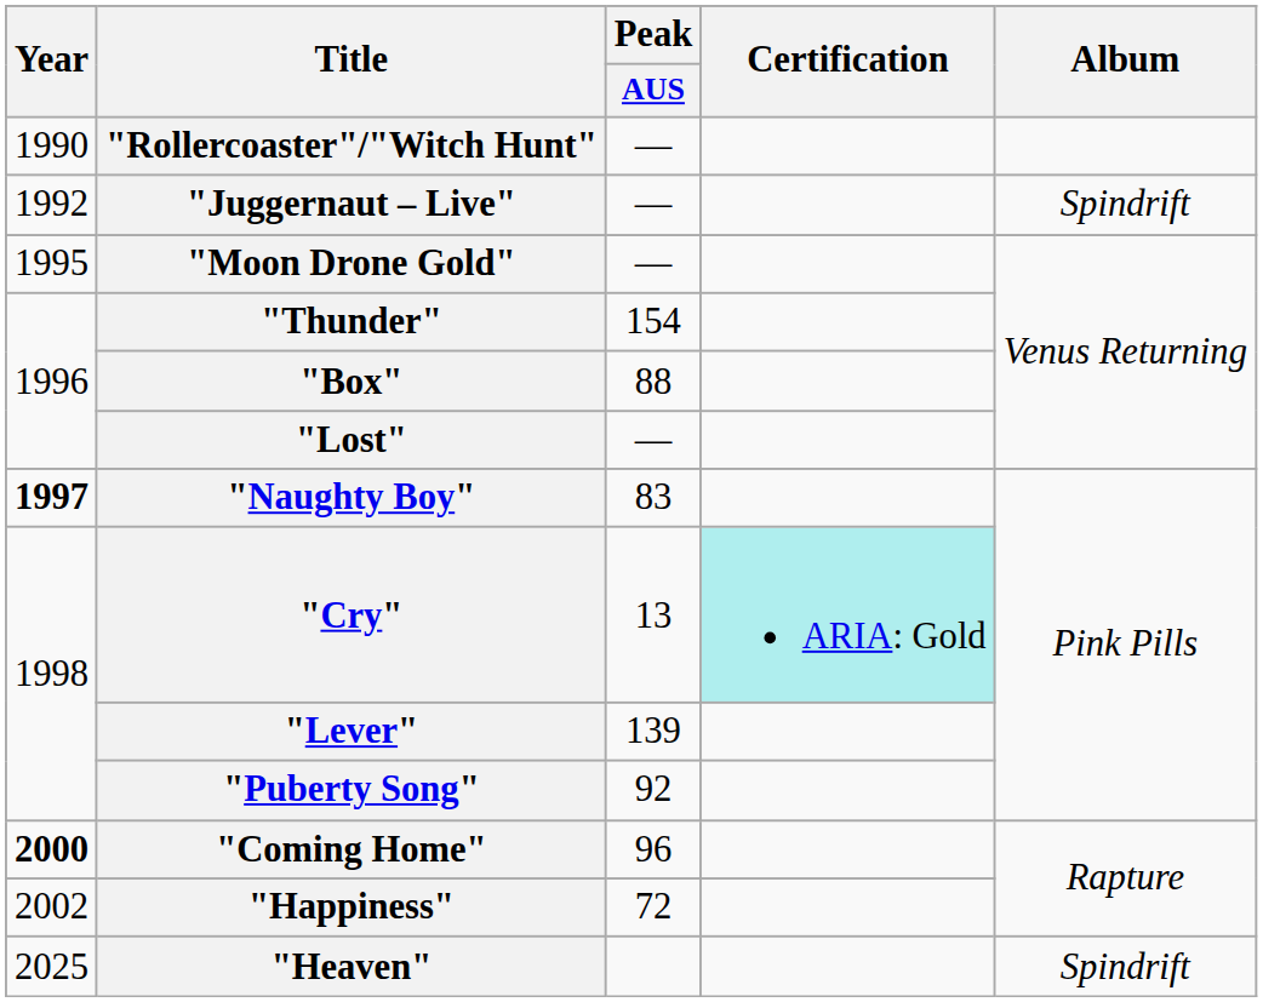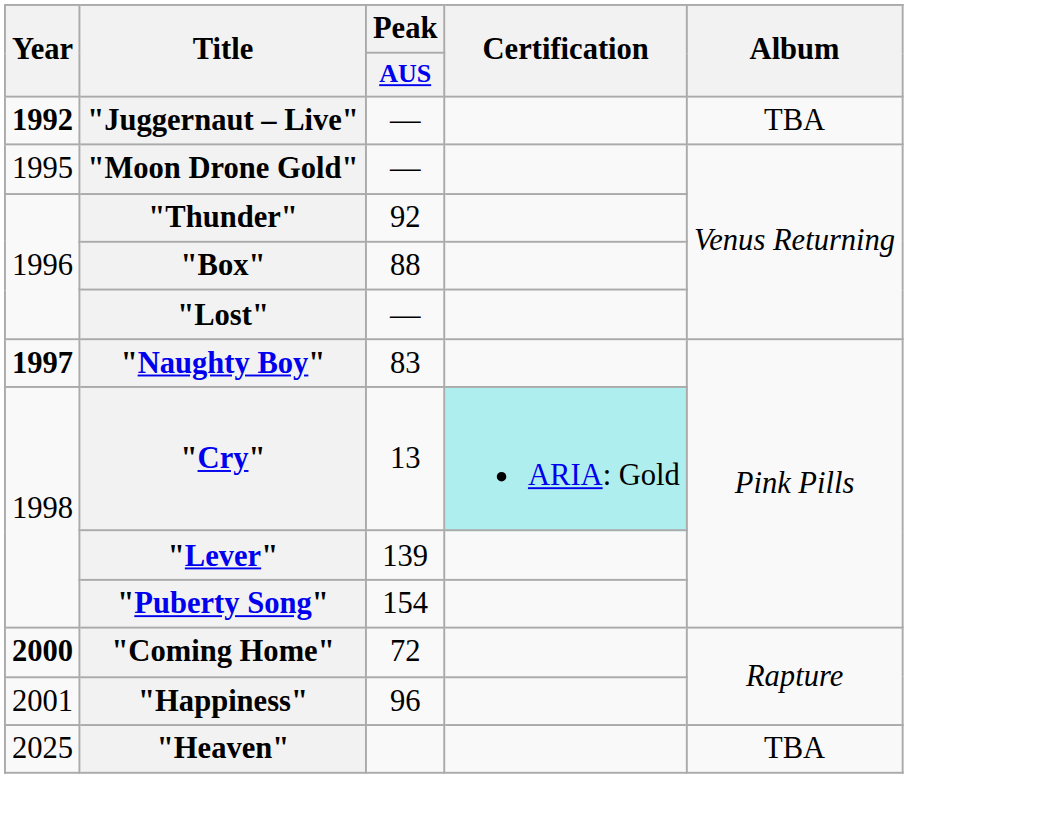- row: 1990 | "Rollercoaster"/"Witch Hunt" | —
"Juggernaut – Live" | Year: normal -> bold
"Juggernaut – Live" | Album: Spindrift -> TBA
"Thunder" | Peak / AUS: 154 -> 92
"Puberty Song" | Peak / AUS: 92 -> 154
"Coming Home" | Peak / AUS: 96 -> 72
"Happiness" | Year: 2002 -> 2001
"Happiness" | Peak / AUS: 72 -> 96
"Heaven" | Album: Spindrift -> TBA
